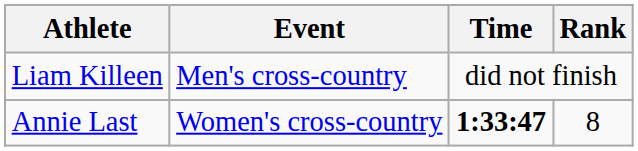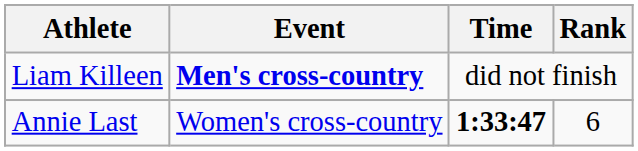Liam Killeen | Event: normal -> bold
Annie Last | Rank: 8 -> 6
